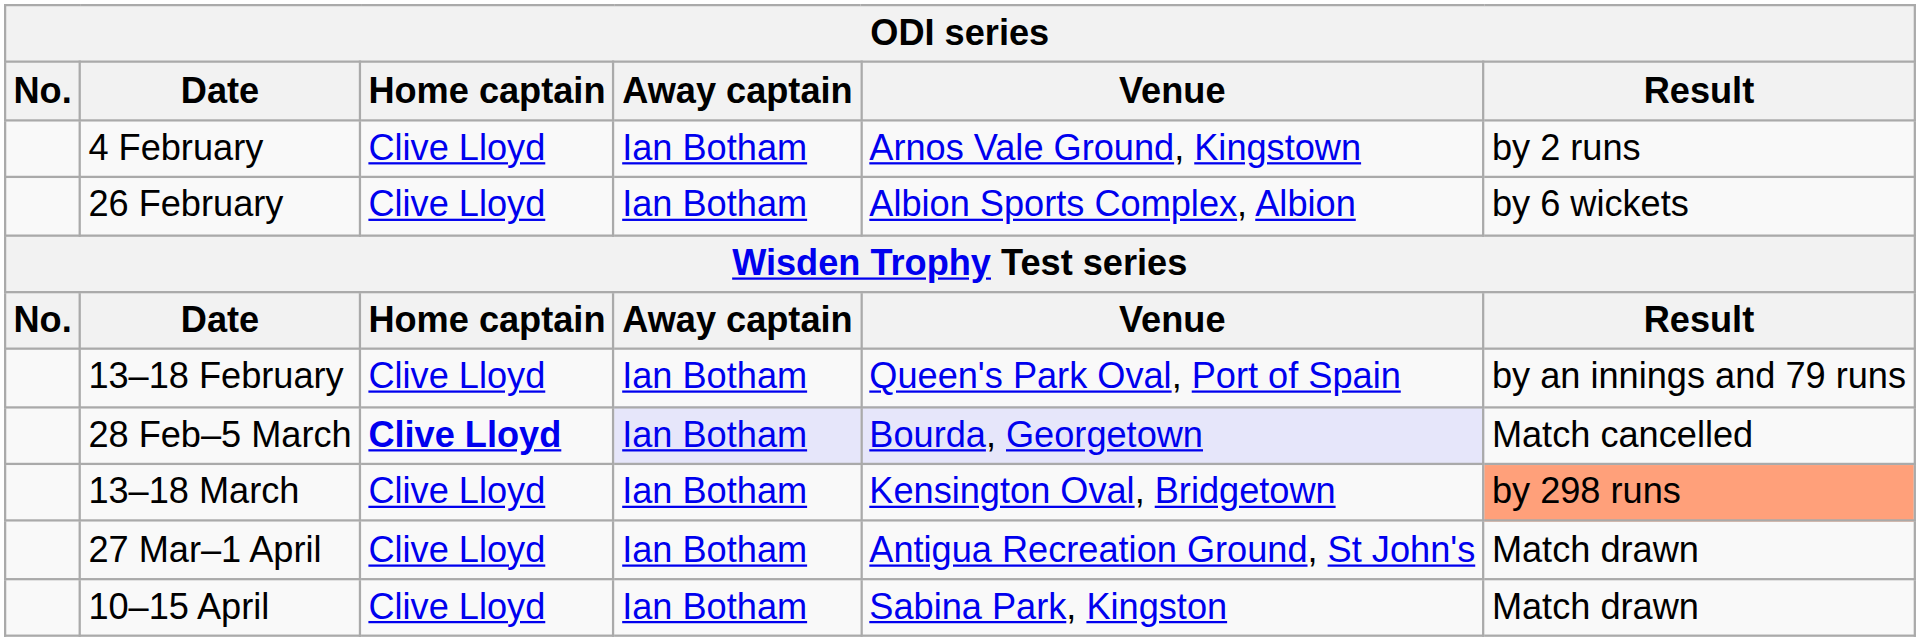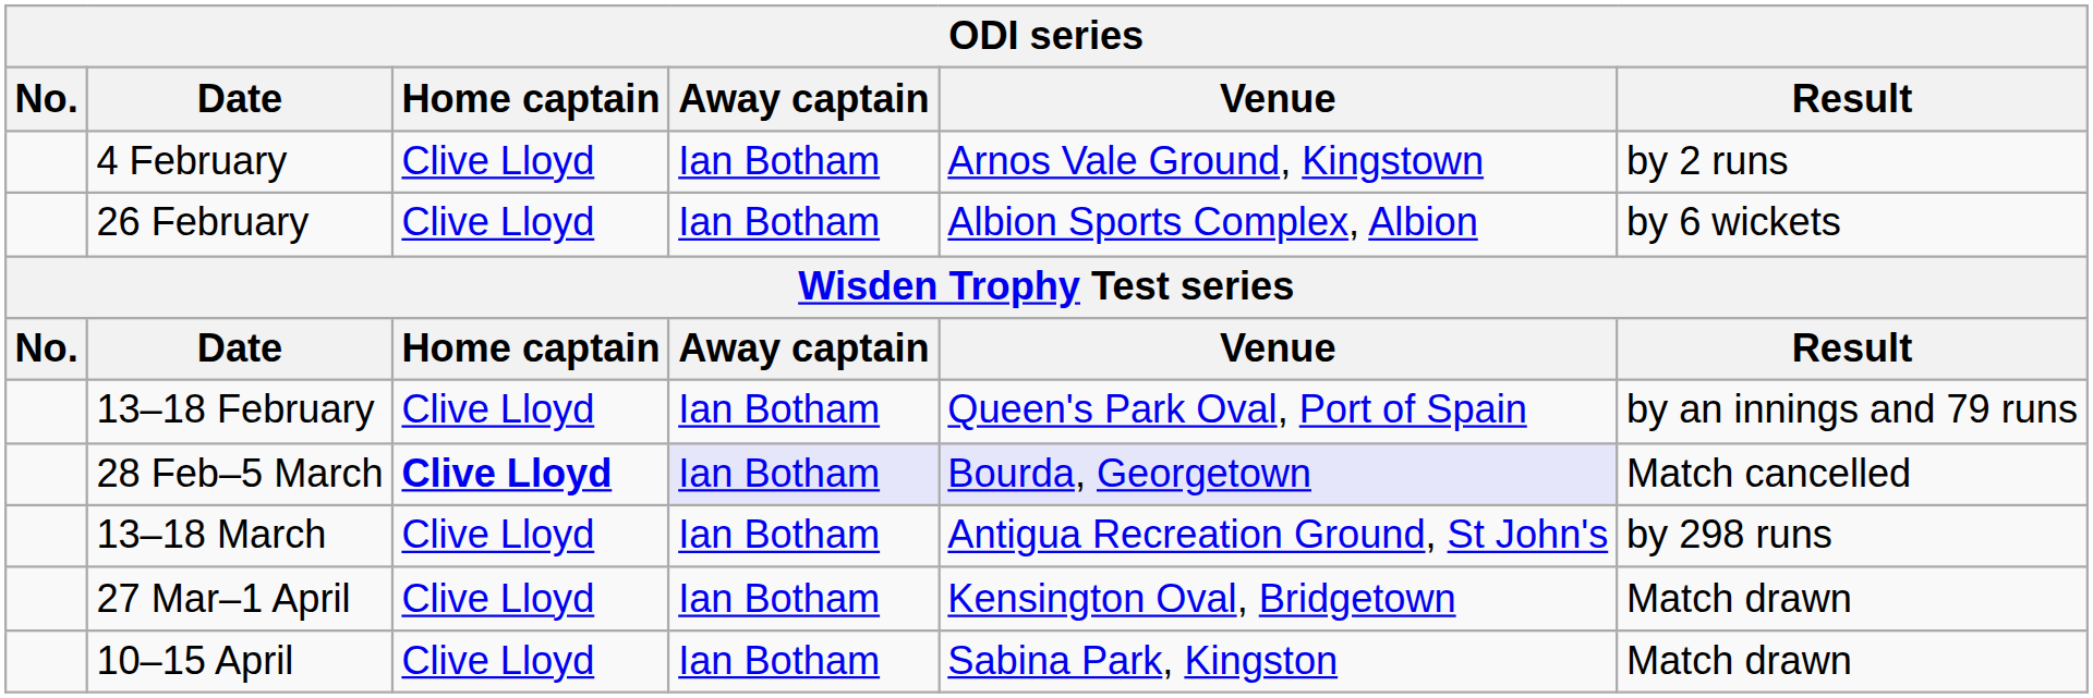13–18 March | Venue: Kensington Oval, Bridgetown -> Antigua Recreation Ground, St John's
13–18 March | Result: lightsalmon background -> no background
27 Mar–1 April | Venue: Antigua Recreation Ground, St John's -> Kensington Oval, Bridgetown
